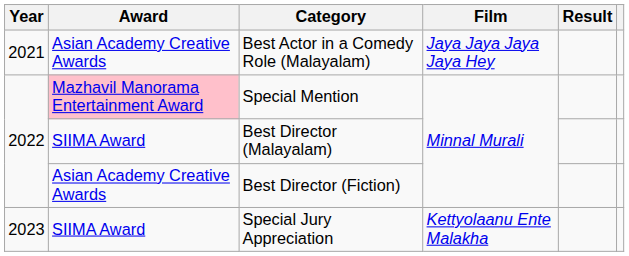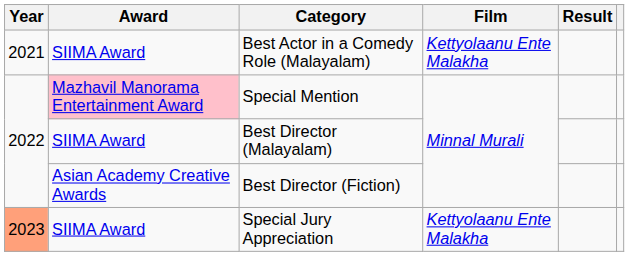Best Actor in a Comedy Role (Malayalam) | Award: Asian Academy Creative Awards -> SIIMA Award
Best Actor in a Comedy Role (Malayalam) | Film: Jaya Jaya Jaya Jaya Hey -> Kettyolaanu Ente Malakha
Special Jury Appreciation | Year: no background -> lightsalmon background
